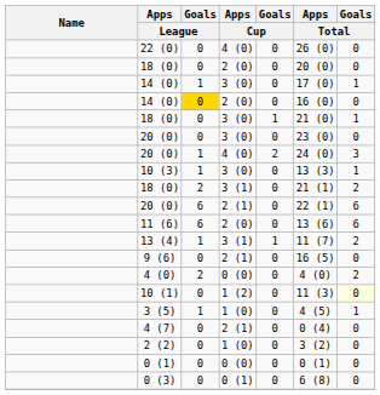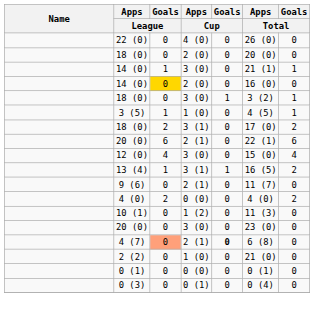14 (0) / 3 (0) | Apps / Total: 17 (0) -> 21 (1)
18 (0) / 3 (0) | Apps / Total: 21 (0) -> 3 (2)
rows swapped: 20 (0) / 3 (0) <-> 3 (5)
- row: 20 (0) | 1 | 4 (0) | 2 | 24 (0) | 3
- row: 10 (3) | 1 | 3 (0) | 0 | 13 (3) | 1
18 (0) / 3 (1) | Apps / Total: 21 (1) -> 17 (0)
- row: 11 (6) | 6 | 2 (0) | 0 | 13 (6) | 6
+ row: 12 (0) | 4 | 3 (0) | 0 | 15 (0) | 4
13 (4) | Apps / Total: 11 (7) -> 16 (5)
9 (6) | Apps / Total: 16 (5) -> 11 (7)
10 (1) | Goals / Total: lightyellow background -> no background
4 (7) | Goals / League: no background -> lightsalmon background
4 (7) | Goals / Cup: normal -> bold
4 (7) | Apps / Total: 0 (4) -> 6 (8)
2 (2) | Apps / Total: 3 (2) -> 21 (0)
0 (3) | Apps / Total: 6 (8) -> 0 (4)
